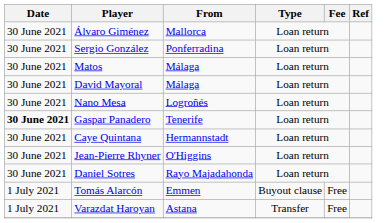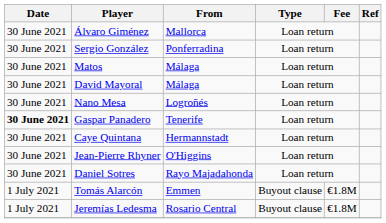Tomás Alarcón | Fee: Free -> €1.8M
- row: 1 July 2021 | Varazdat Haroyan | Astana | Transfer | Free
+ row: 1 July 2021 | Jeremías Ledesma | Rosario Central | Buyout clause | €1.8M
